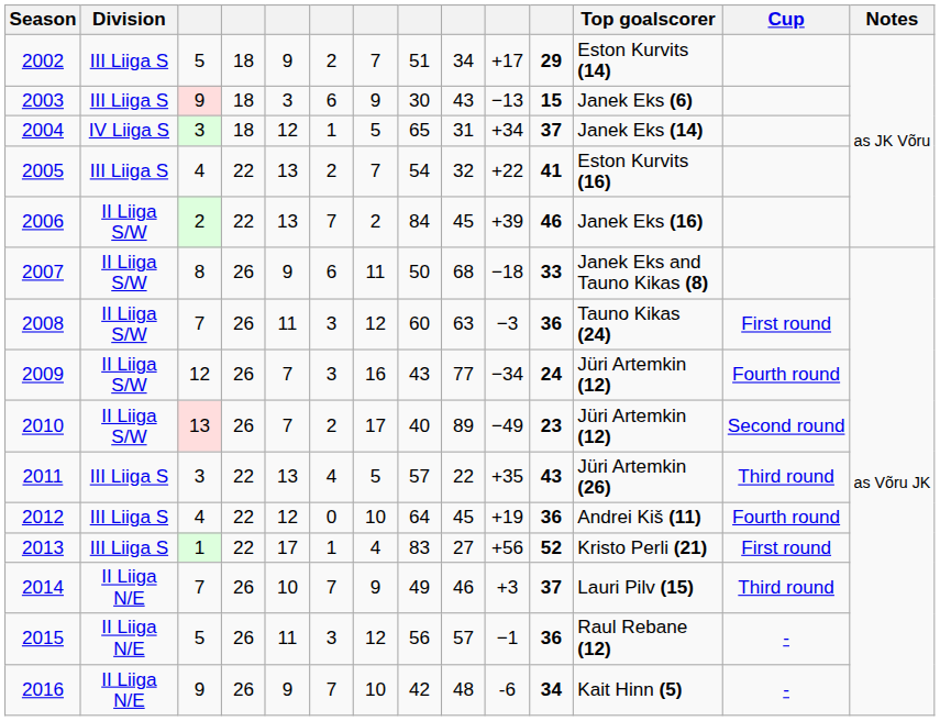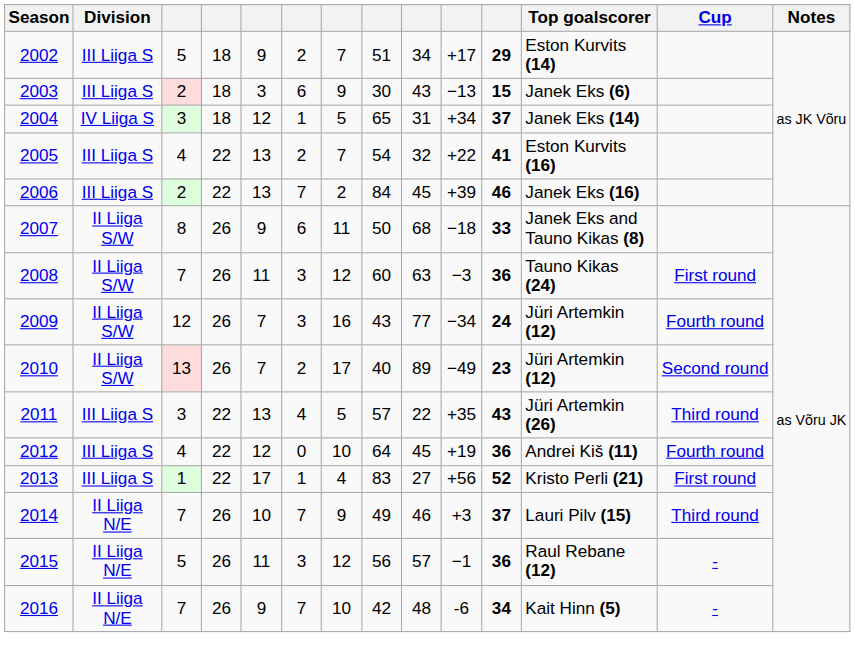2003 | column 3: 9 -> 2
2006 | Division: II Liiga S/W -> III Liiga S
2016 | column 3: 9 -> 7
